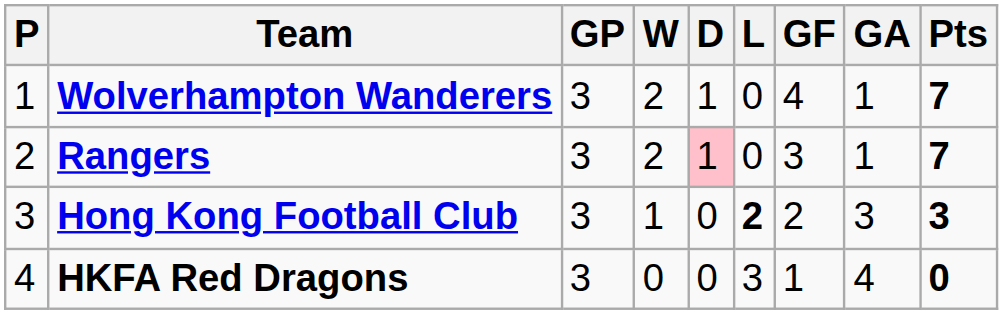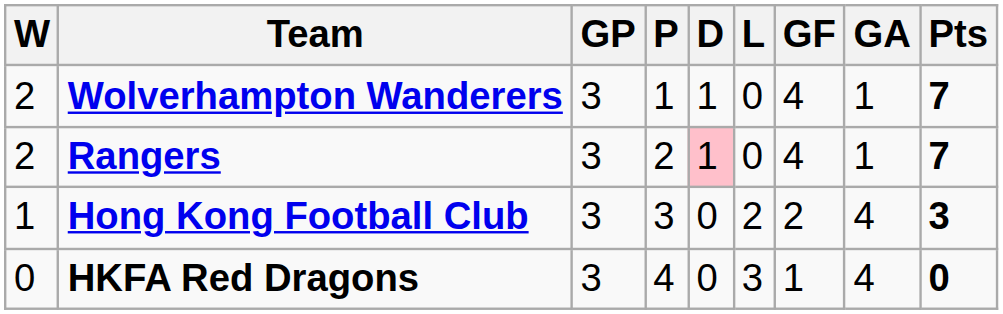columns swapped: P <-> W
Rangers | GF: 3 -> 4
Hong Kong Football Club | L: bold -> normal
Hong Kong Football Club | GA: 3 -> 4
